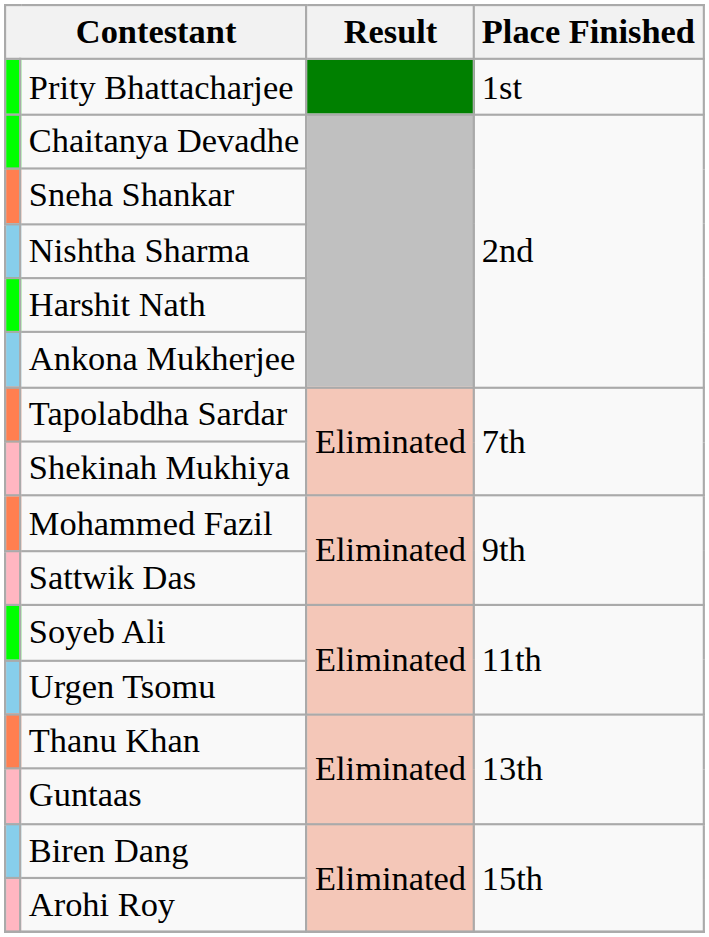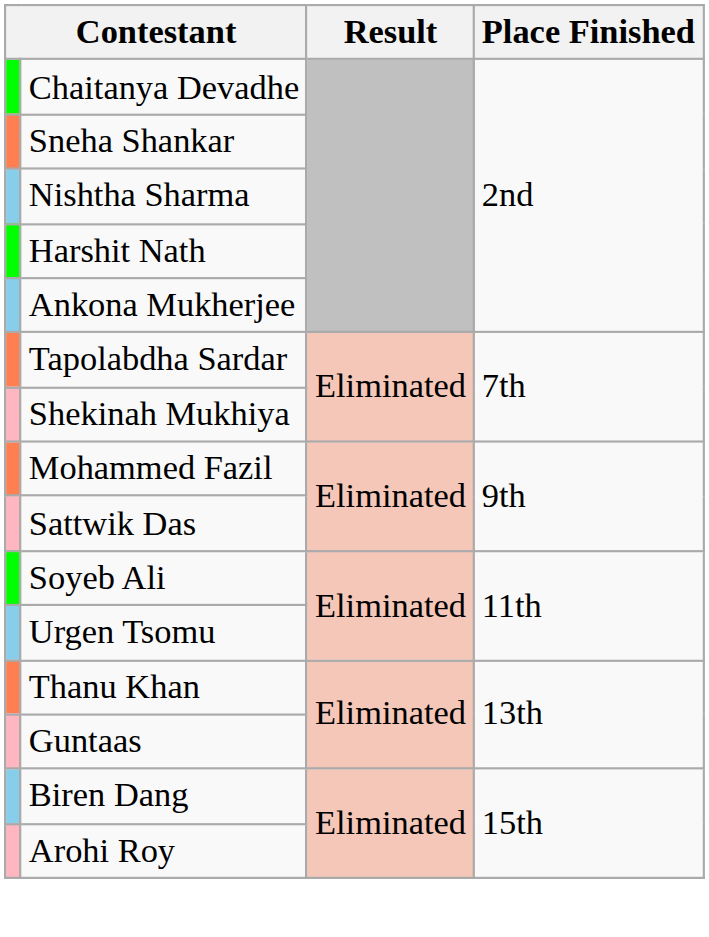- row: Prity Bhattacharjee | 1st
